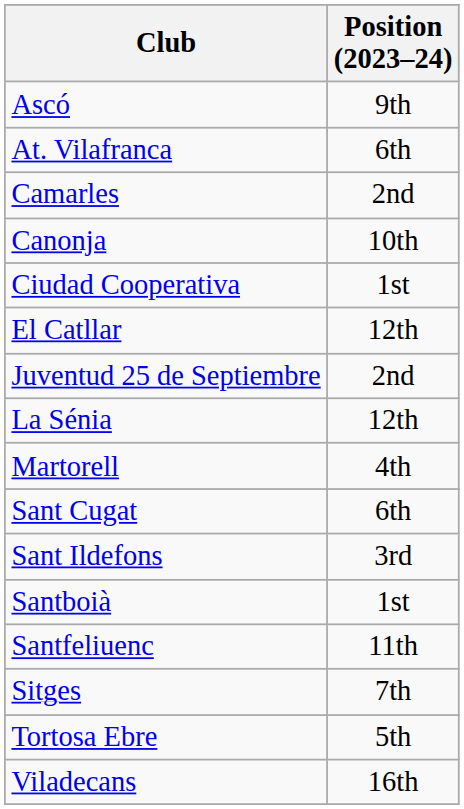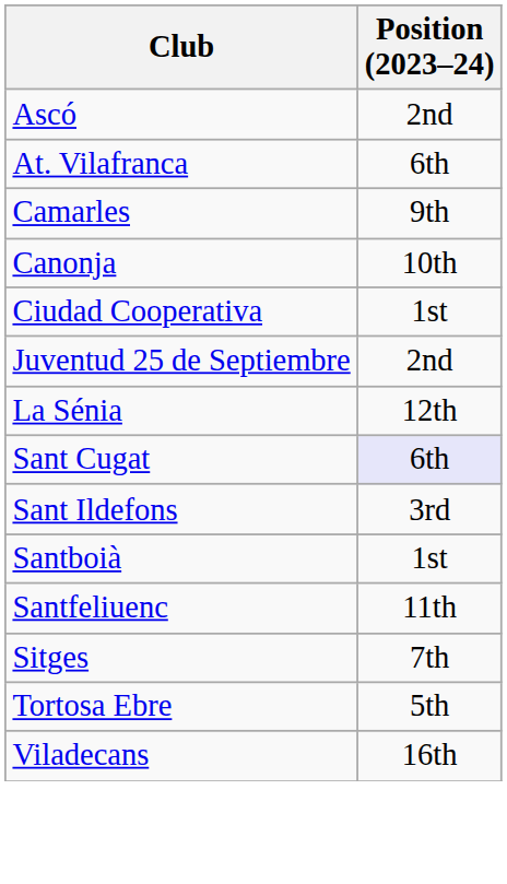Ascó | Position (2023–24): 9th -> 2nd
Camarles | Position (2023–24): 2nd -> 9th
- row: El Catllar | 12th
- row: Martorell | 4th
Sant Cugat | Position (2023–24): no background -> lavender background
